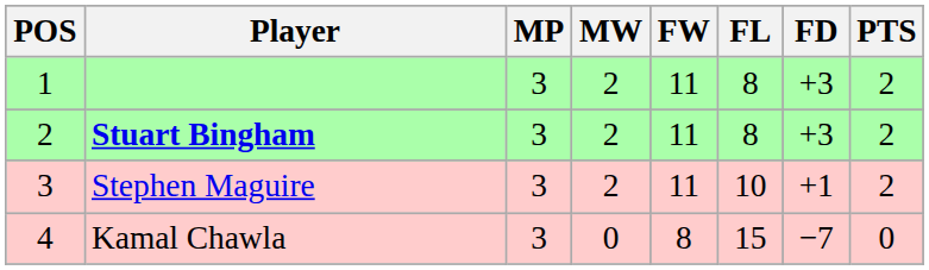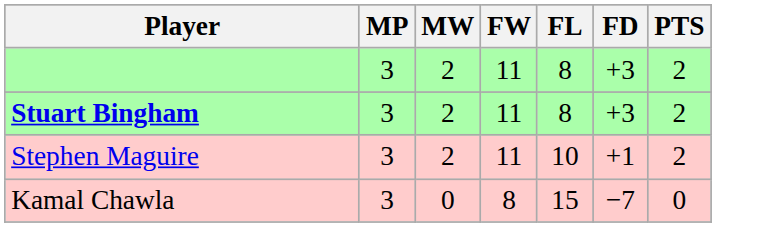- column: POS | 1 | 2 | 3 | 4
